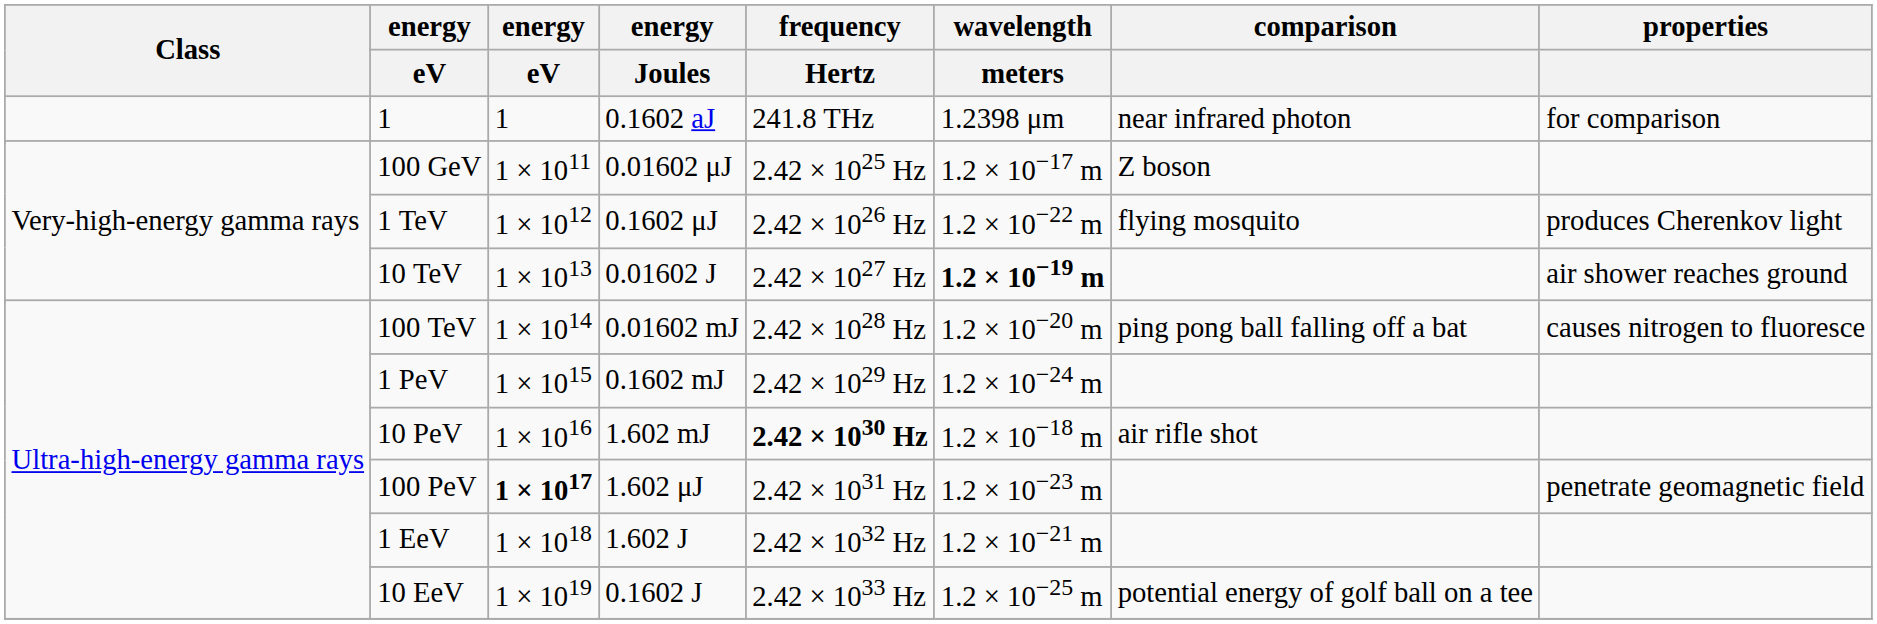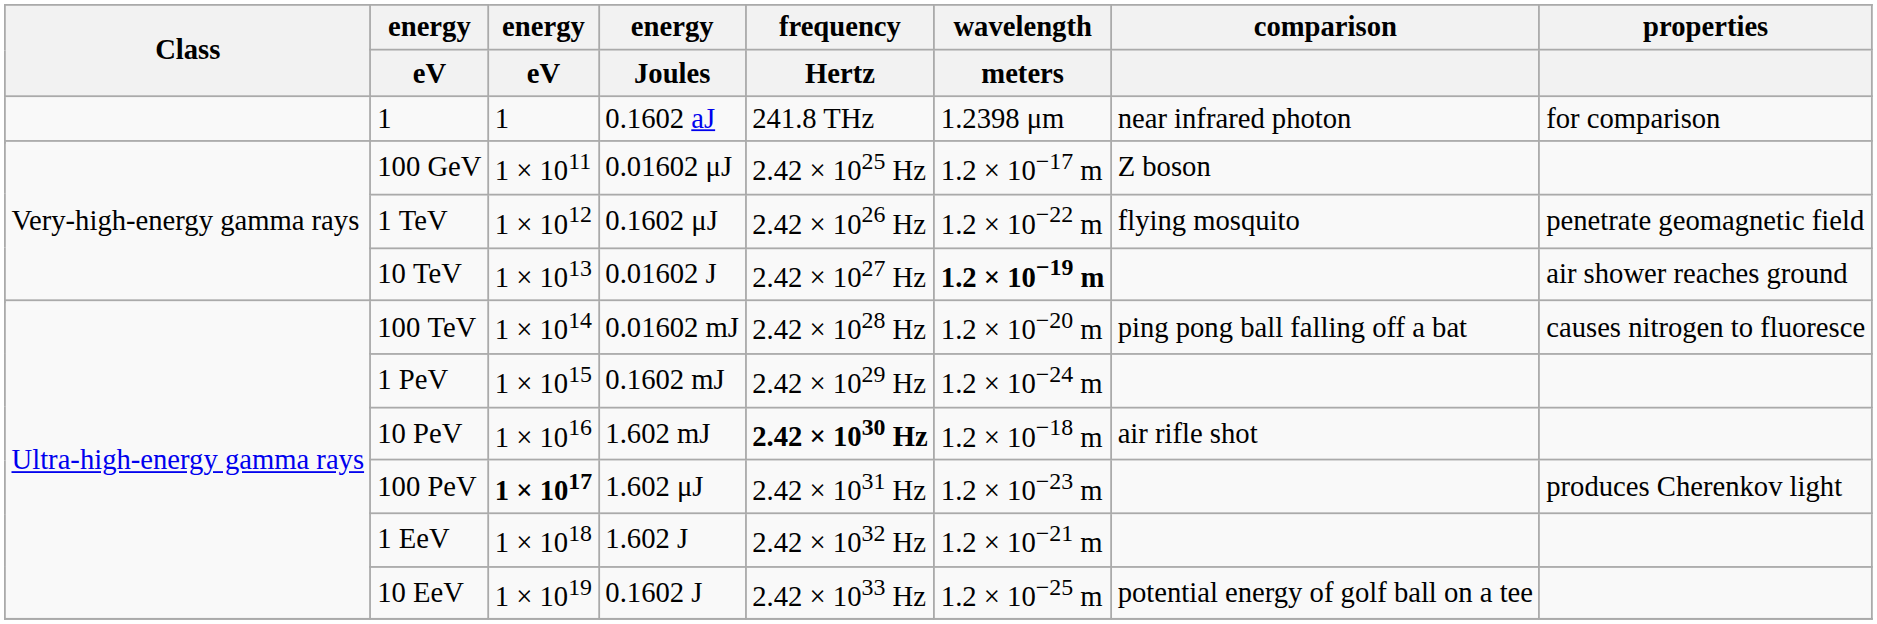1 TeV | properties: produces Cherenkov light -> penetrate geomagnetic field
100 PeV | properties: penetrate geomagnetic field -> produces Cherenkov light
